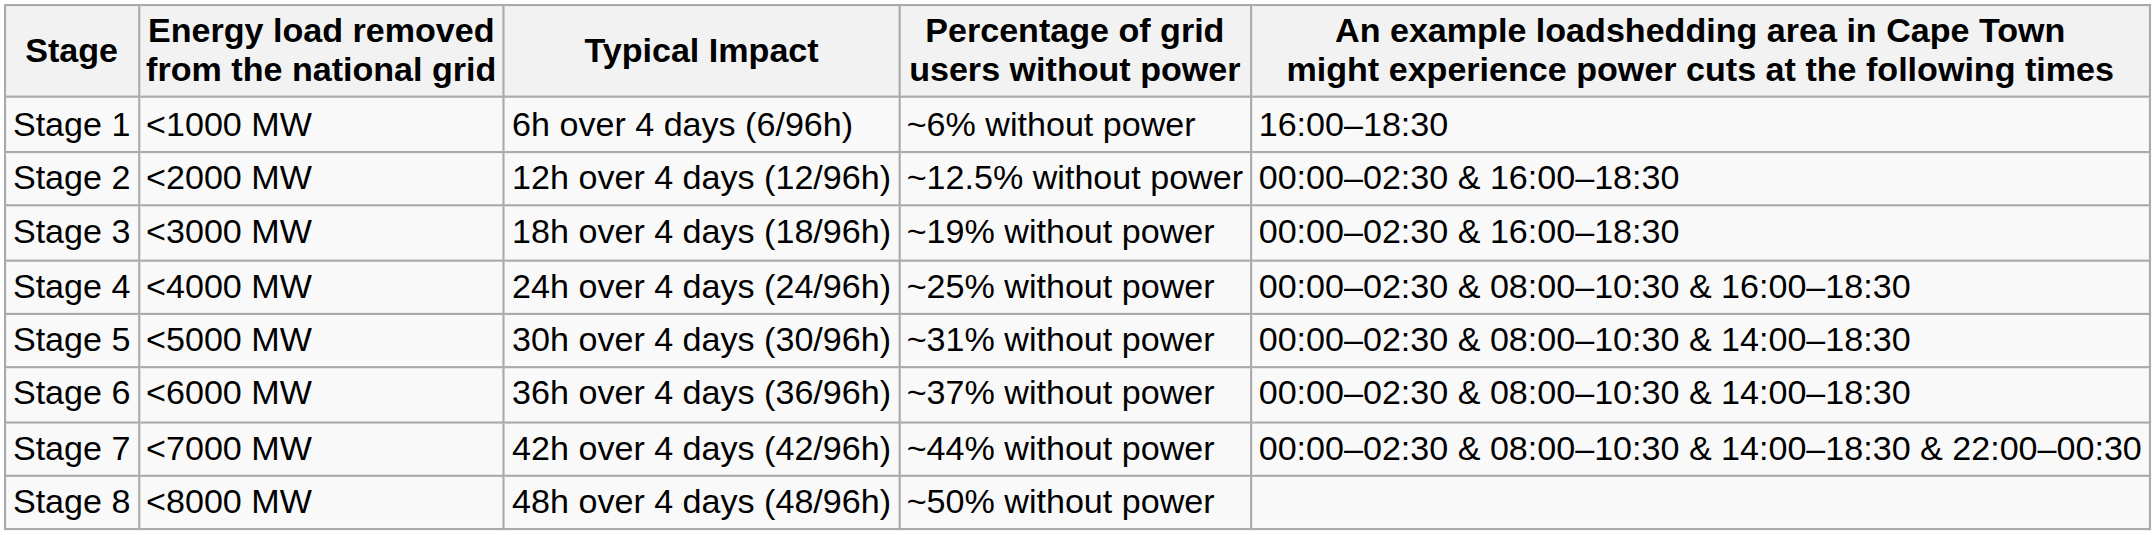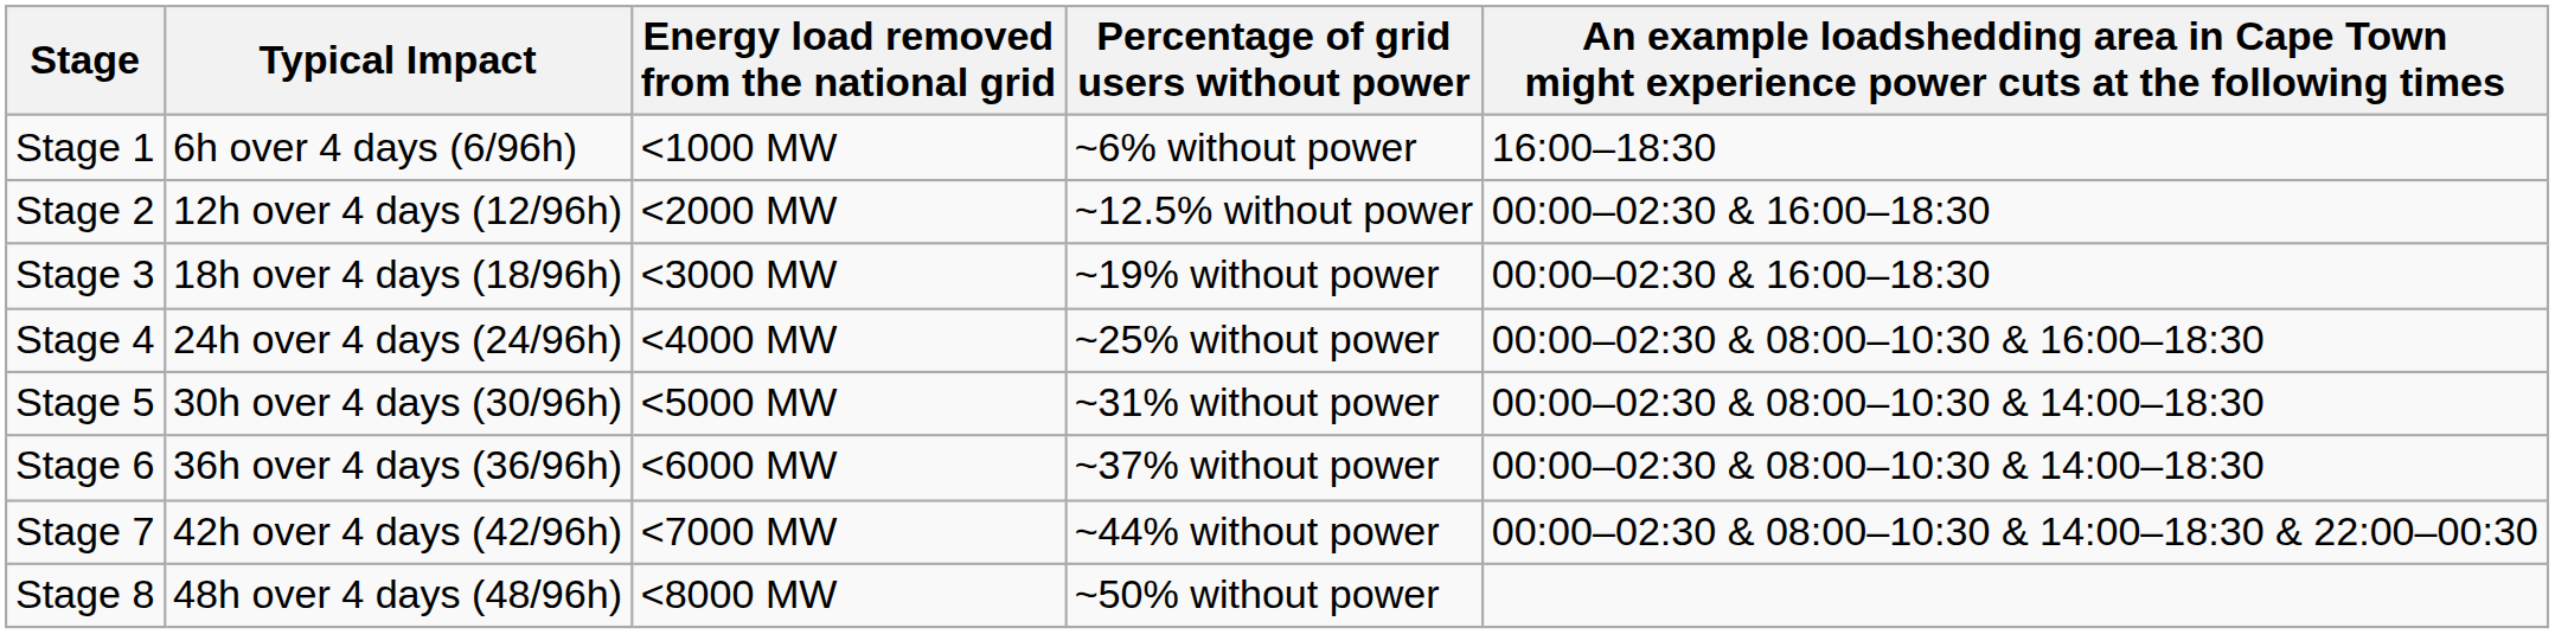columns swapped: Energy load removed from the national grid <-> Typical Impact
